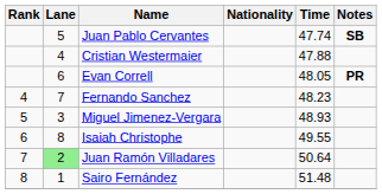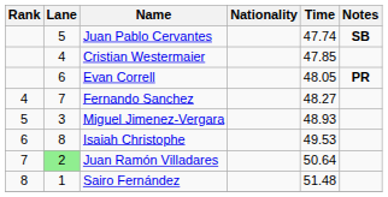Cristian Westermaier | Time: 47.88 -> 47.85
Fernando Sanchez | Time: 48.23 -> 48.27
Isaiah Christophe | Time: 49.55 -> 49.53
